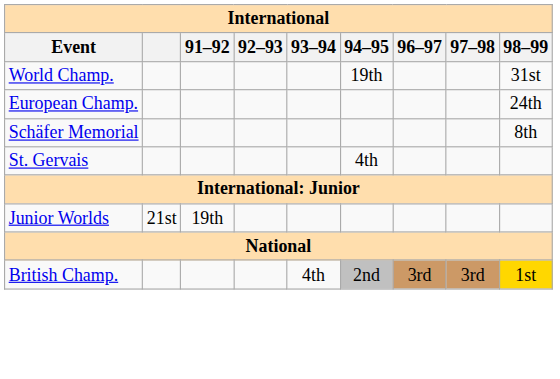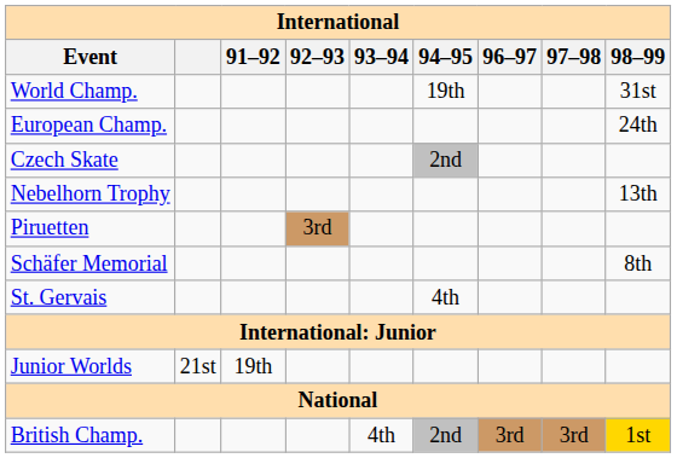+ row: Czech Skate | 2nd
+ row: Nebelhorn Trophy | 13th
+ row: Piruetten | 3rd
